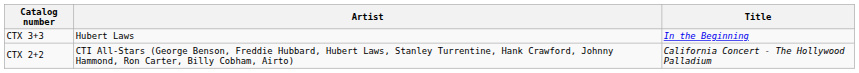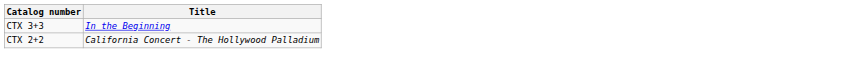- column: Artist | Hubert Laws | CTI All-Stars (George Benson, Freddie Hubbard, Hubert Laws, Stanley Turrentine, Hank Crawford, Johnny Hammond, Ron Carter, Billy Cobham, Airto)
